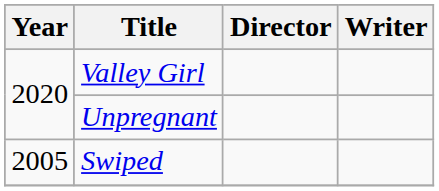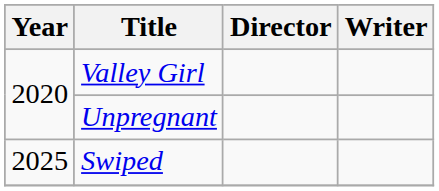Swiped | Year: 2005 -> 2025
